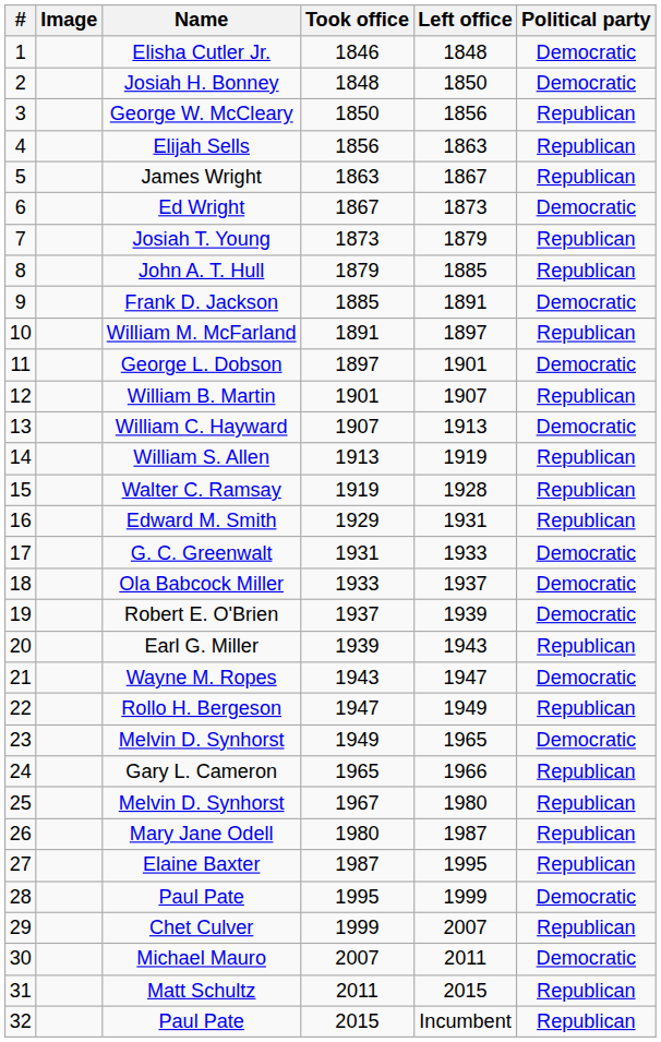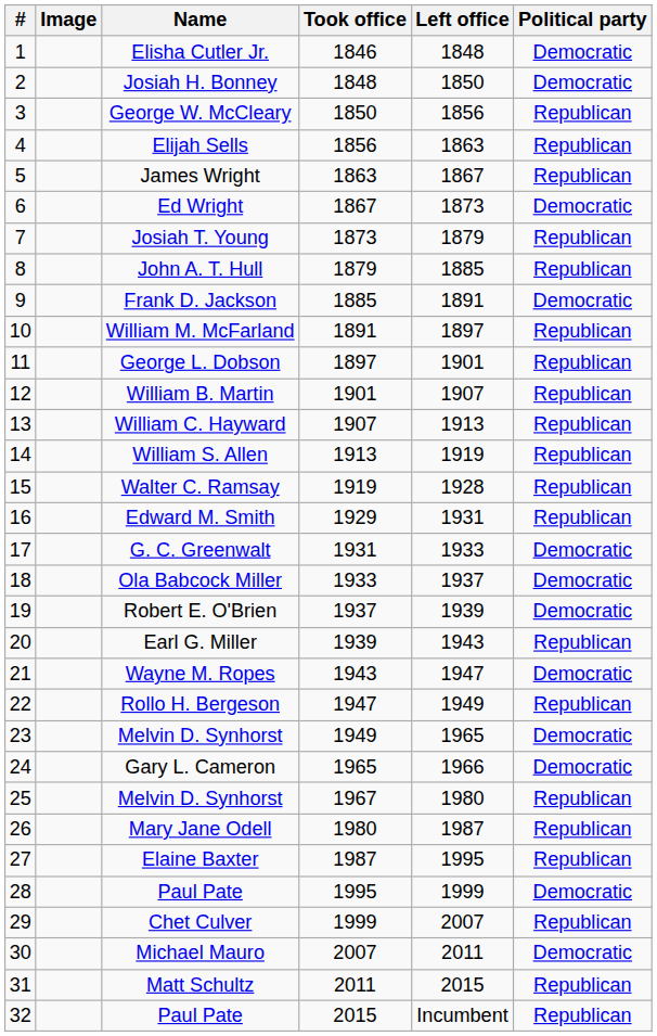George L. Dobson | Political party: Democratic -> Republican
William C. Hayward | Political party: Democratic -> Republican
Gary L. Cameron | Political party: Republican -> Democratic
